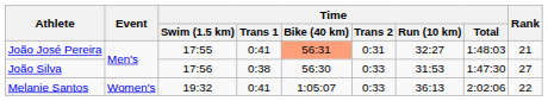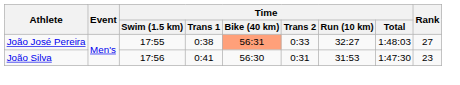João José Pereira | Time / Trans 1: 0:41 -> 0:38
João José Pereira | Time / Trans 2: 0:31 -> 0:33
João José Pereira | Rank: 21 -> 27
João Silva | Time / Trans 1: 0:38 -> 0:41
João Silva | Time / Trans 2: 0:33 -> 0:31
João Silva | Rank: 27 -> 23
- row: Melanie Santos | Women's | 19:32 | 0:41 | 1:05:07 | 0:33 | 36:13 | 2:02:06 | 22
